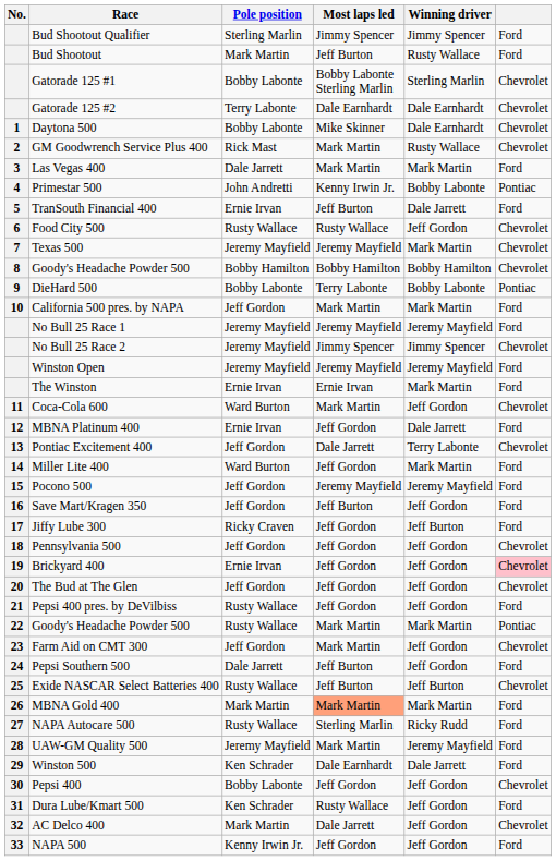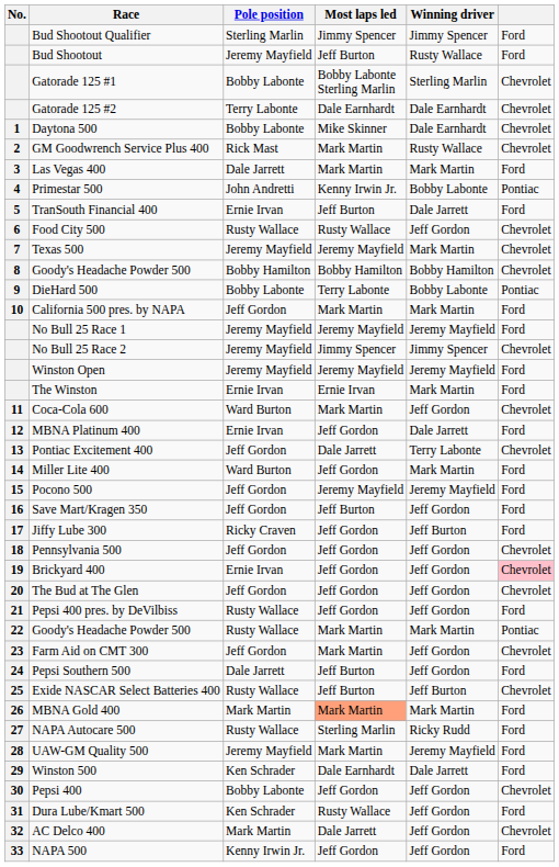Bud Shootout | Pole position: Mark Martin -> Jeremy Mayfield
